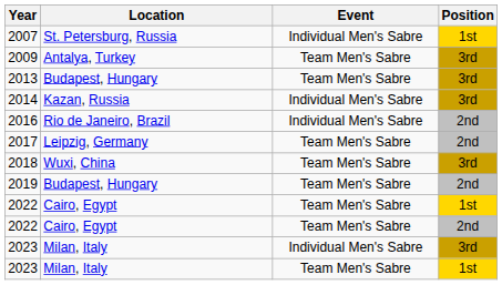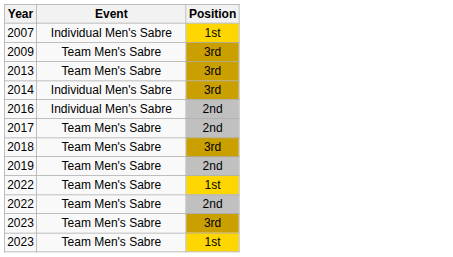- column: Location | St. Petersburg, Russia | Antalya, Turkey | Budapest, Hungary | Kazan, Russia | Rio de Janeiro, Brazil | Leipzig, Germany | Wuxi, China | Budapest, Hungary | Cairo, Egypt | Cairo, Egypt | Milan, Italy | Milan, Italy
2023 / 3rd | Event: Individual Men's Sabre -> Team Men's Sabre
